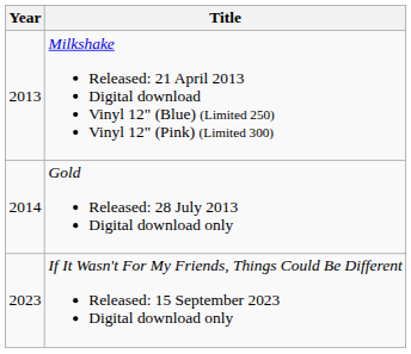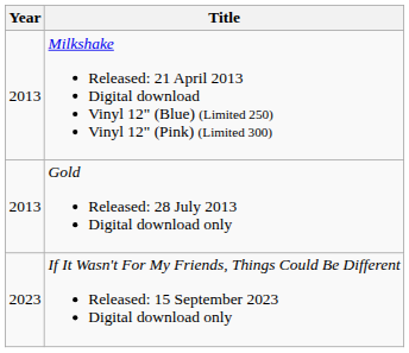Gold Released: 28 July 2013 Digital download only | Year: 2014 -> 2013
